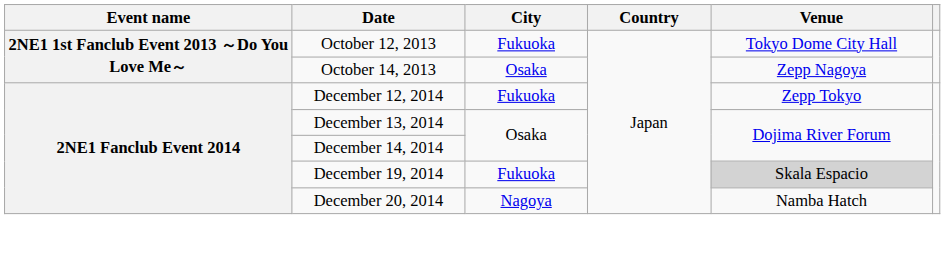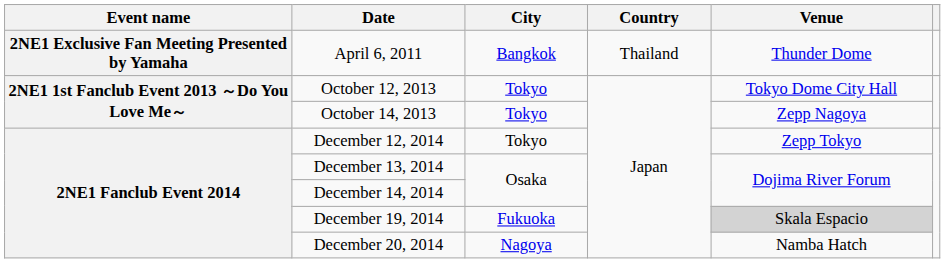+ row: 2NE1 Exclusive Fan Meeting Presented by Yamaha | April 6, 2011 | Bangkok | Thailand | Thunder Dome
October 12, 2013 | City: Fukuoka -> Tokyo
October 14, 2013 | City: Osaka -> Tokyo
December 12, 2014 | City: Fukuoka -> Tokyo
